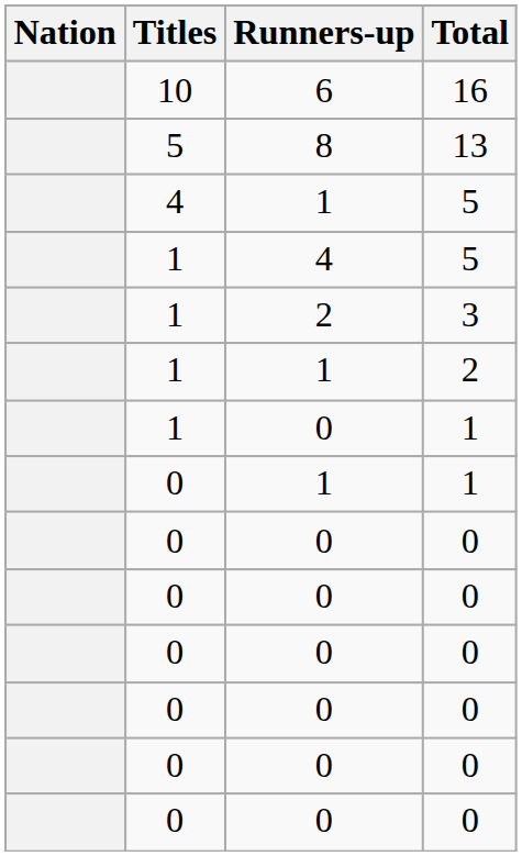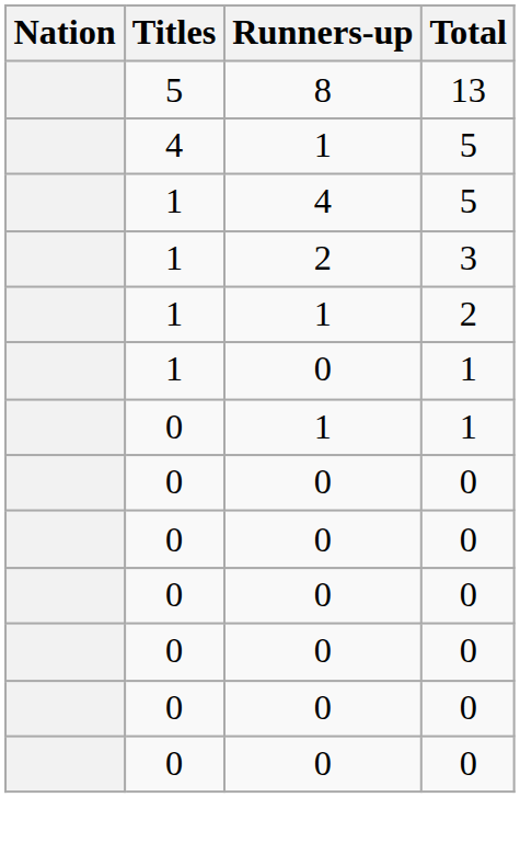- row: 10 | 6 | 16
